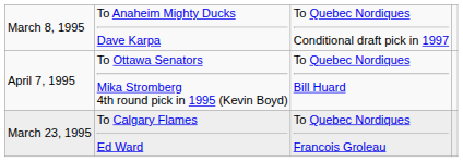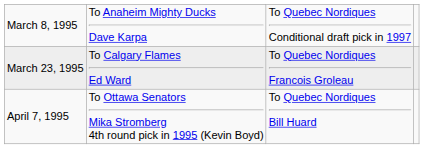rows swapped: March 23, 1995 <-> April 7, 1995
